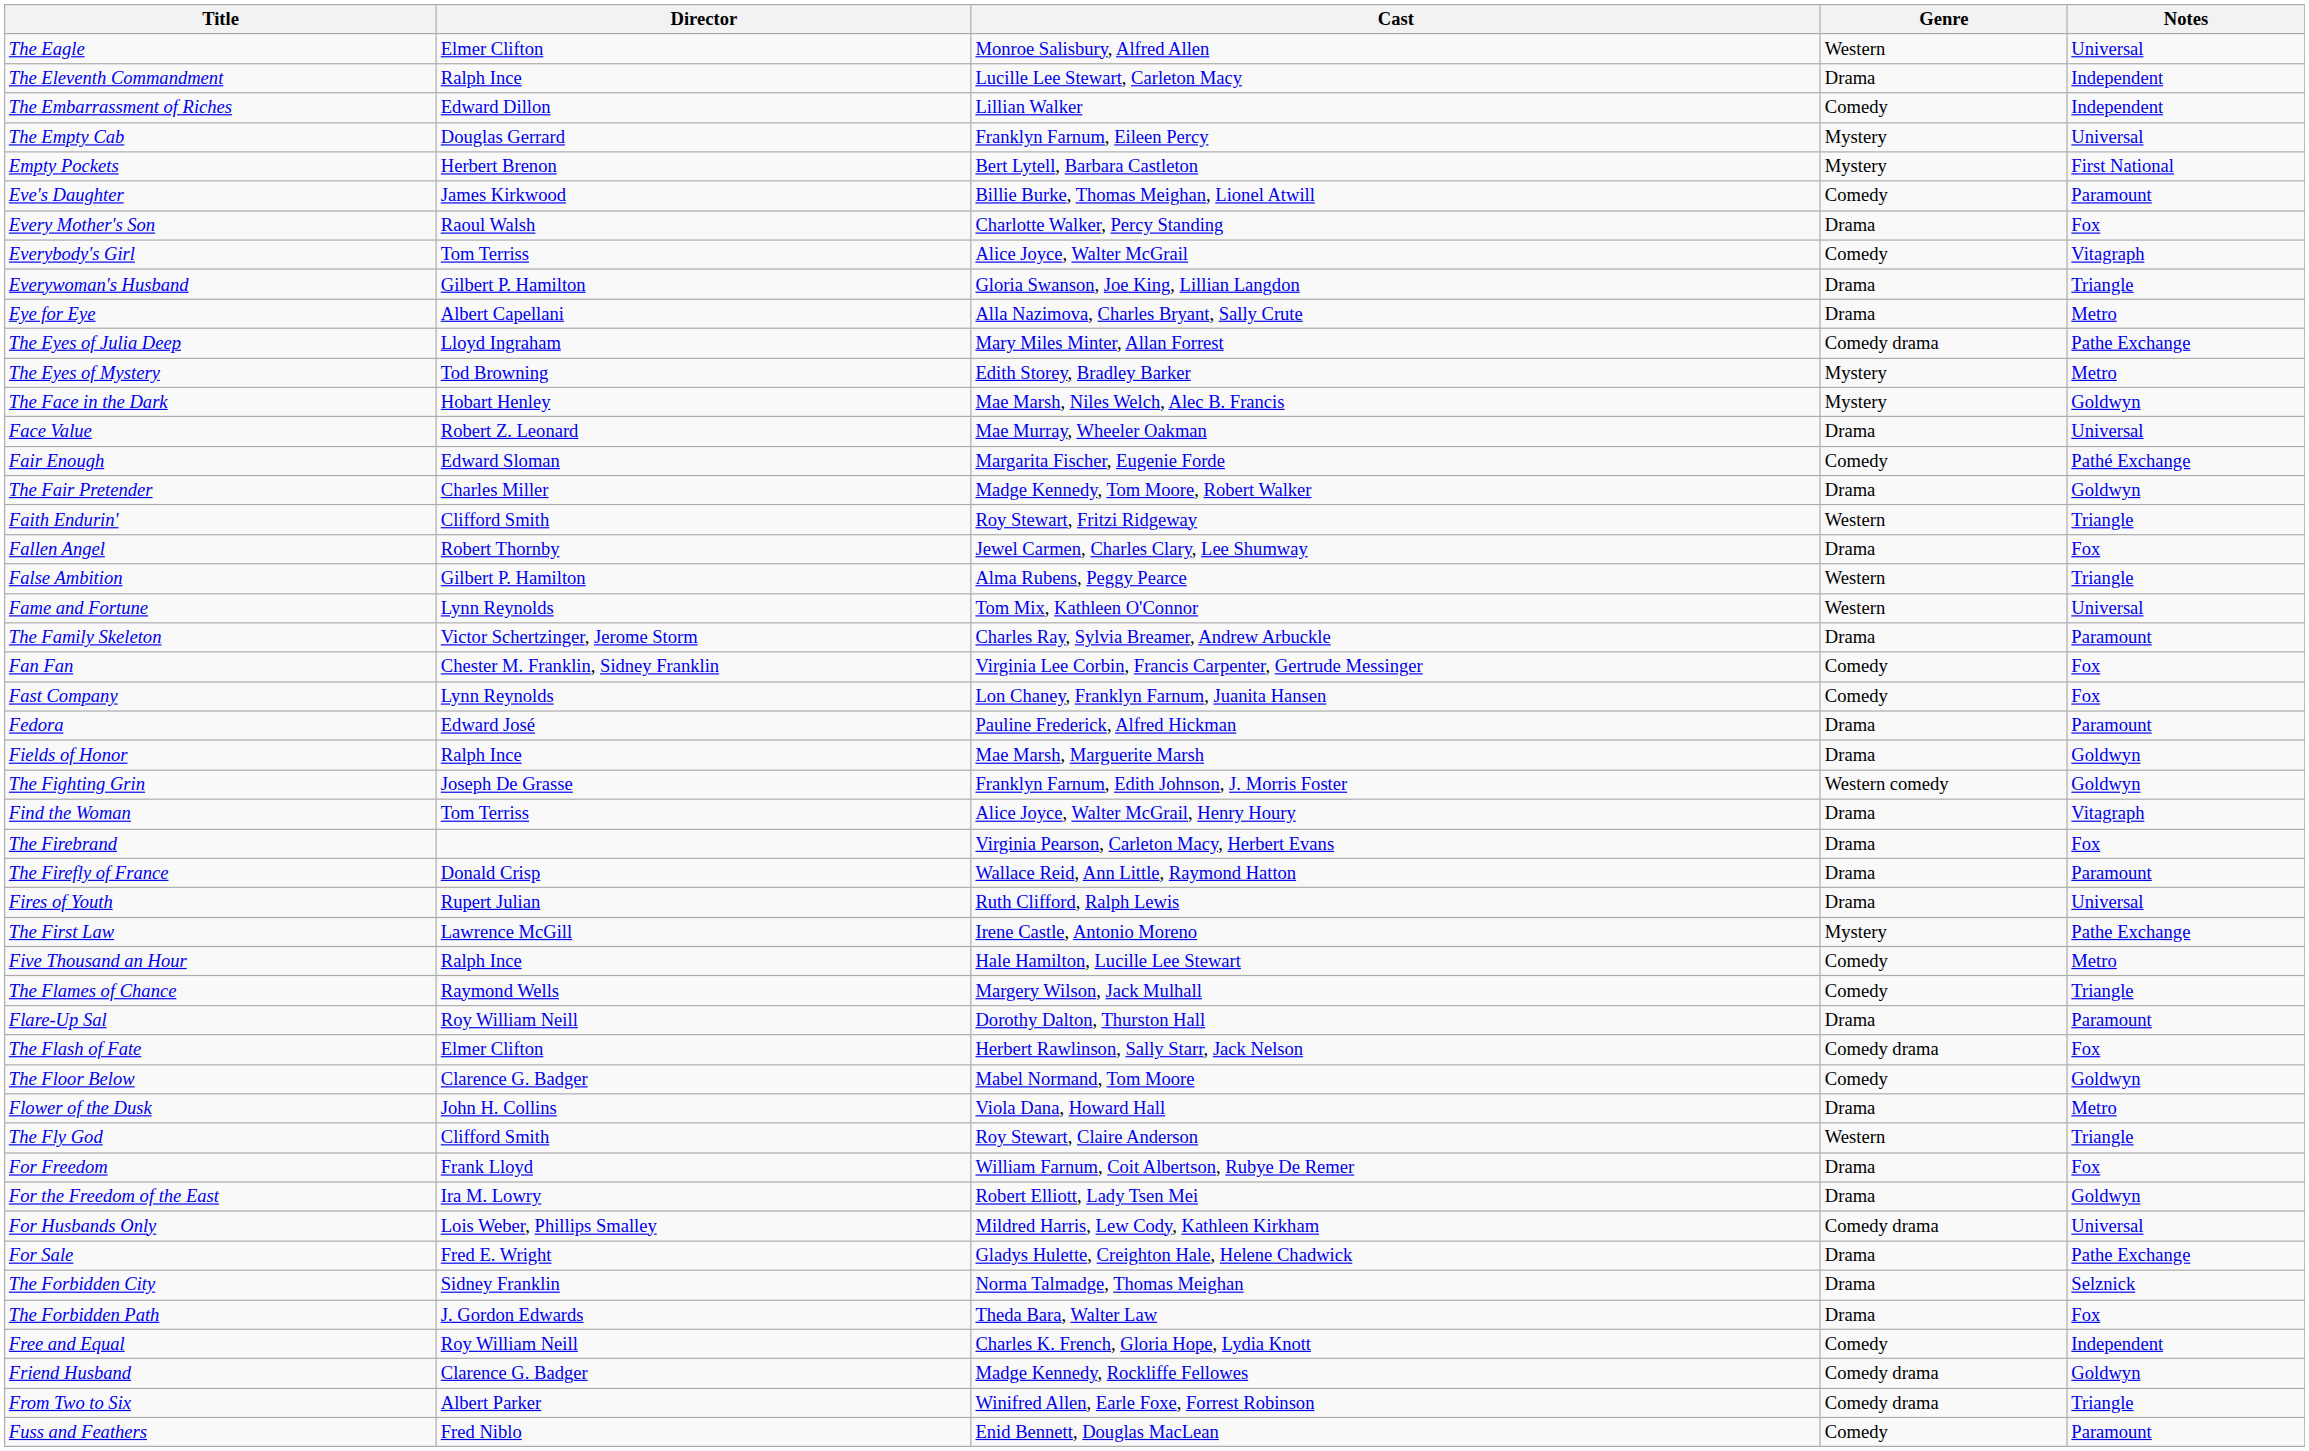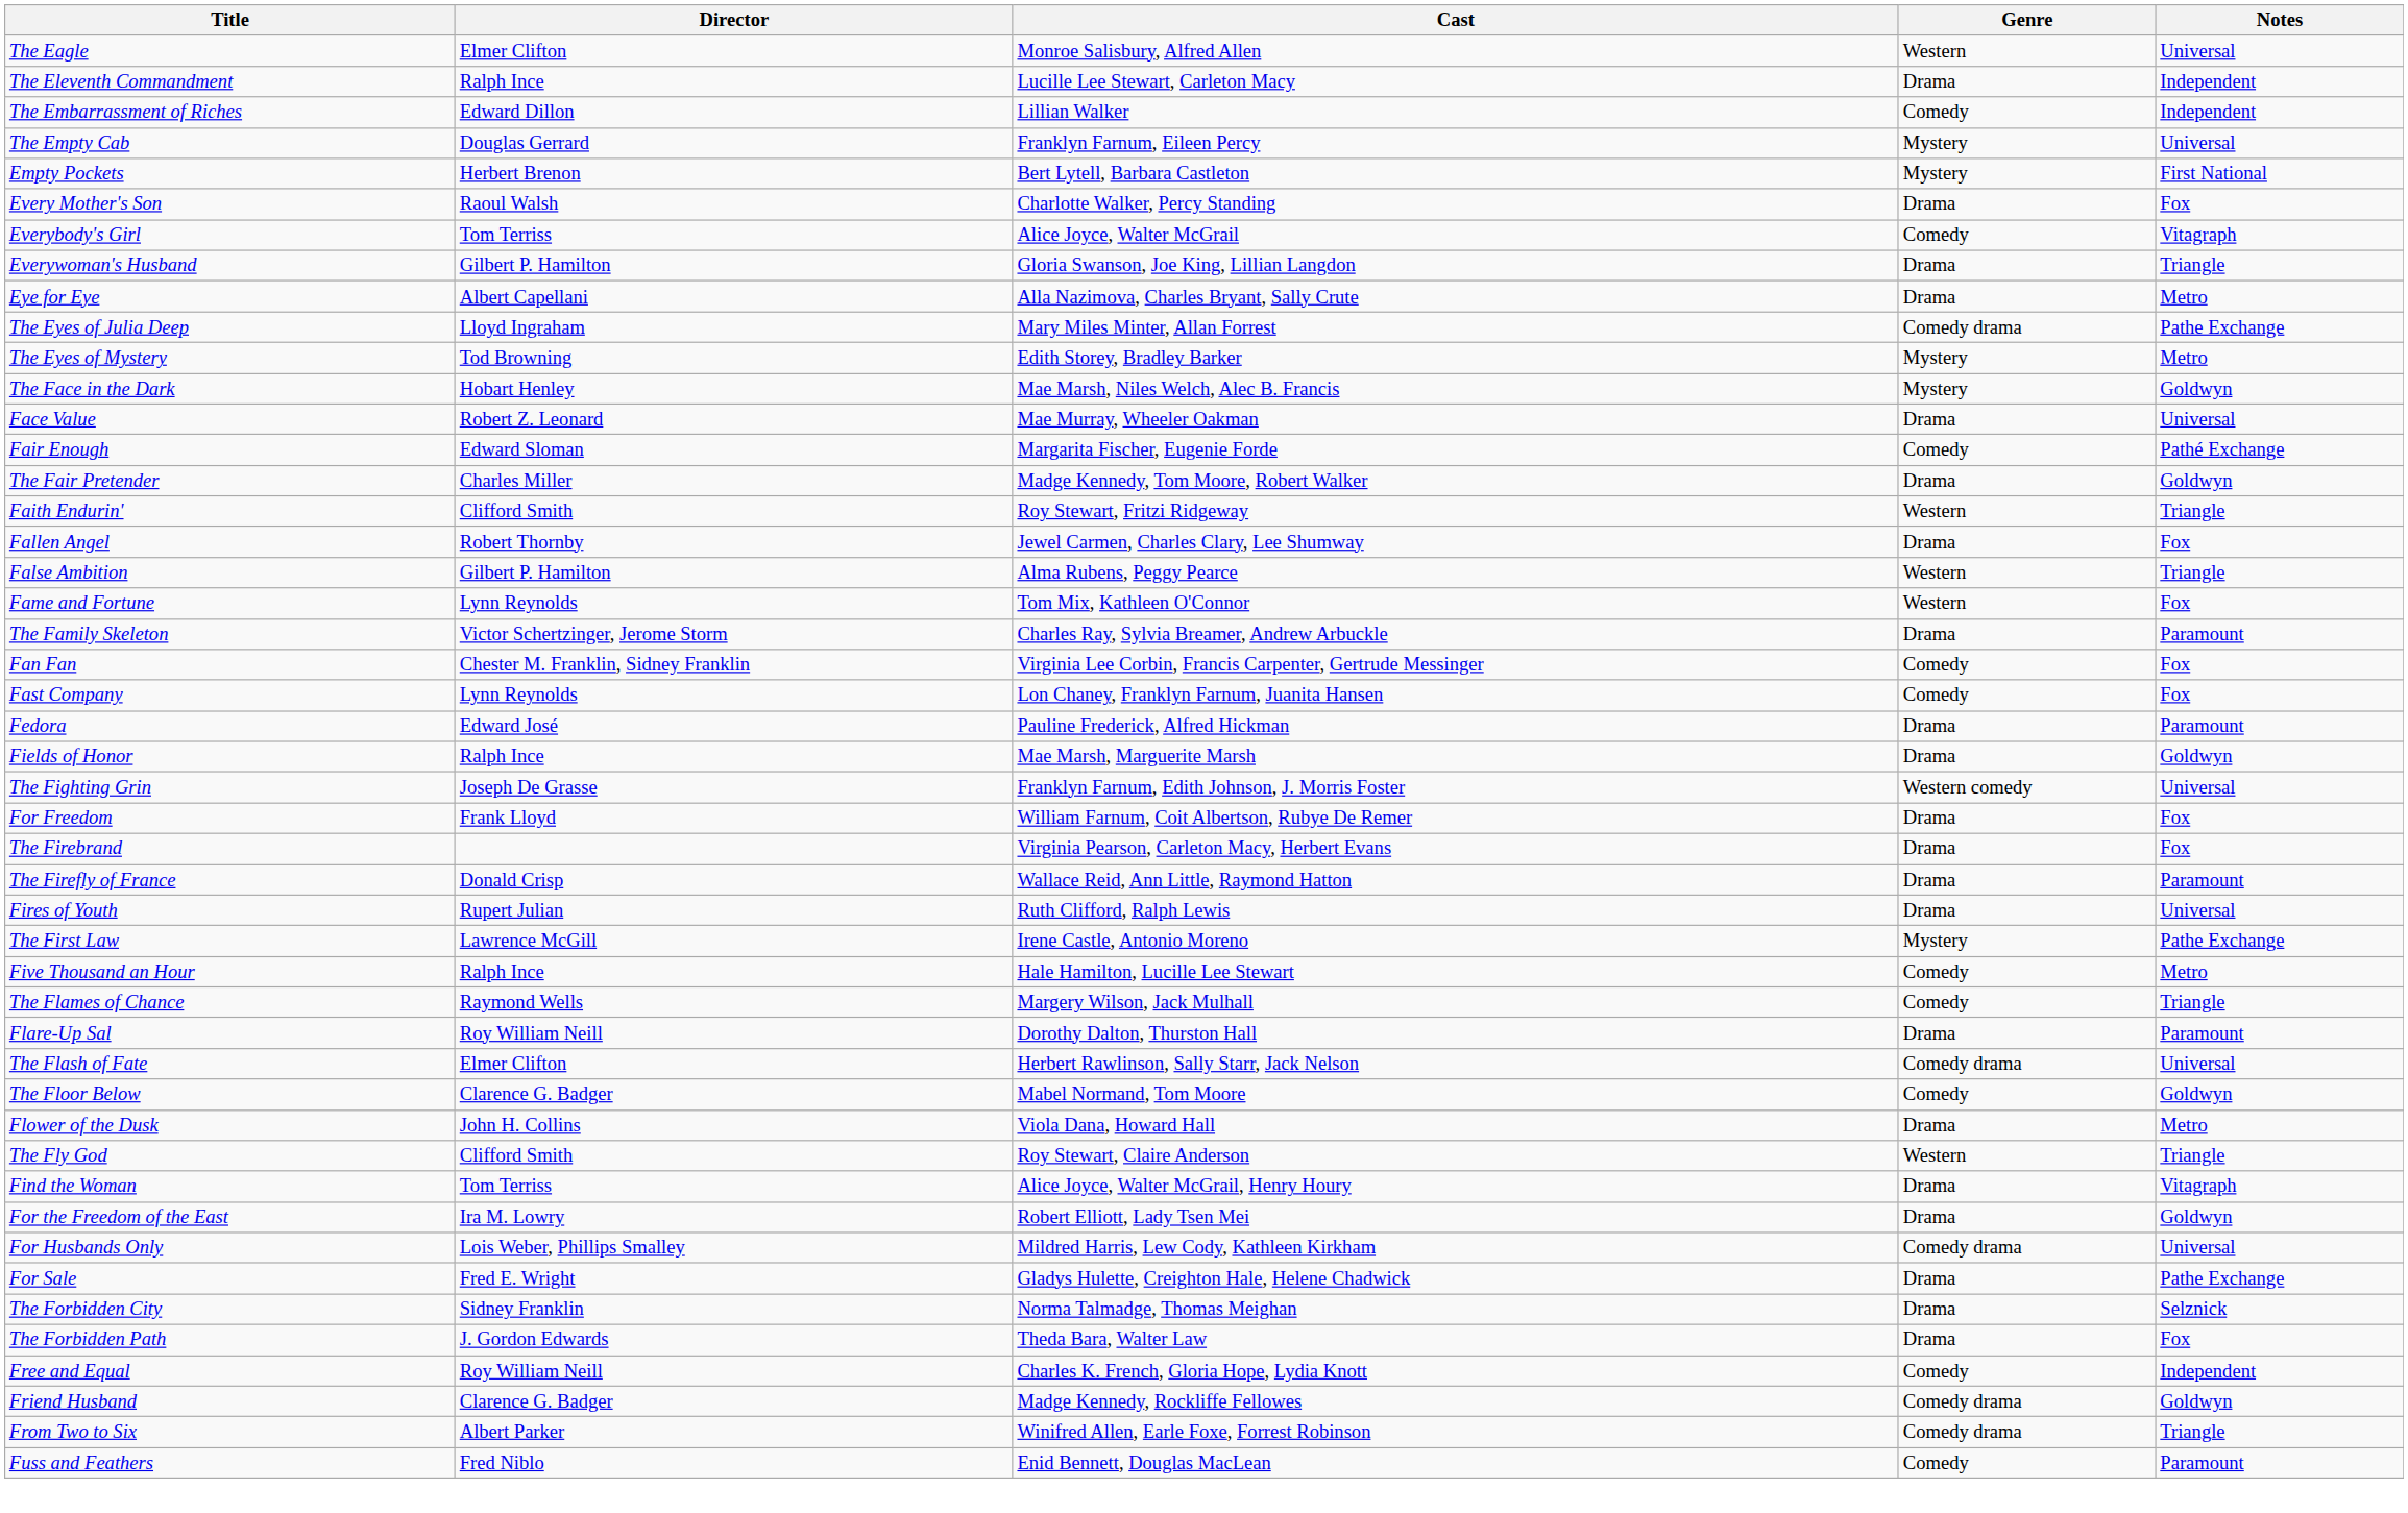- row: Eve's Daughter | James Kirkwood | Billie Burke, Thomas Meighan, Lionel Atwill | Comedy | Paramount
Fame and Fortune | Notes: Universal -> Fox
The Fighting Grin | Notes: Goldwyn -> Universal
rows swapped: Find the Woman <-> For Freedom
The Flash of Fate | Notes: Fox -> Universal
